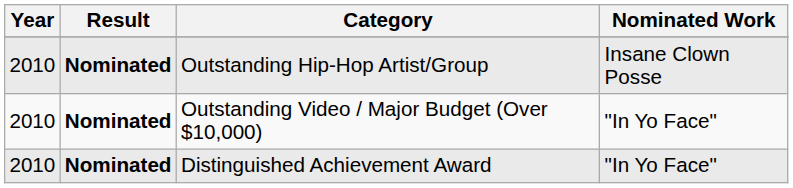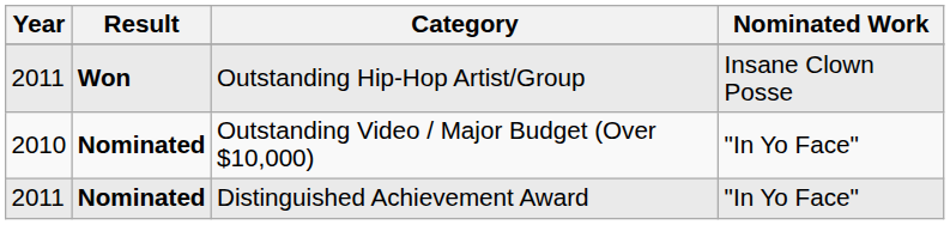Outstanding Hip-Hop Artist/Group | Year: 2010 -> 2011
Outstanding Hip-Hop Artist/Group | Result: Nominated -> Won
Distinguished Achievement Award | Year: 2010 -> 2011
